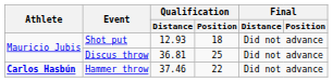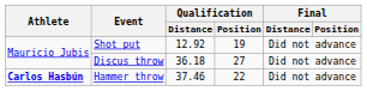Shot put | Qualification / Distance: 12.93 -> 12.92
Shot put | Qualification / Position: 18 -> 19
Discus throw | Qualification / Distance: 36.81 -> 36.18
Discus throw | Qualification / Position: 25 -> 27
